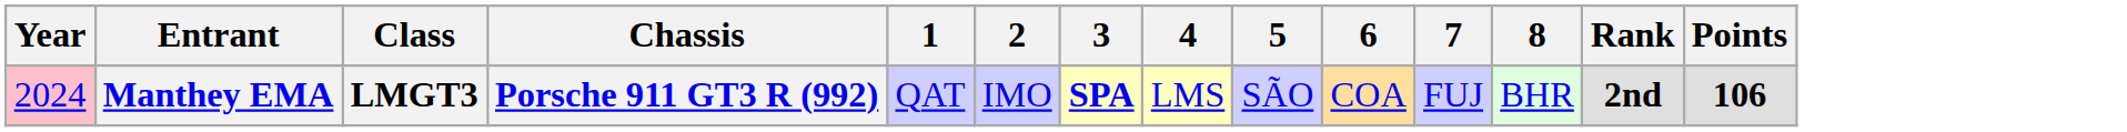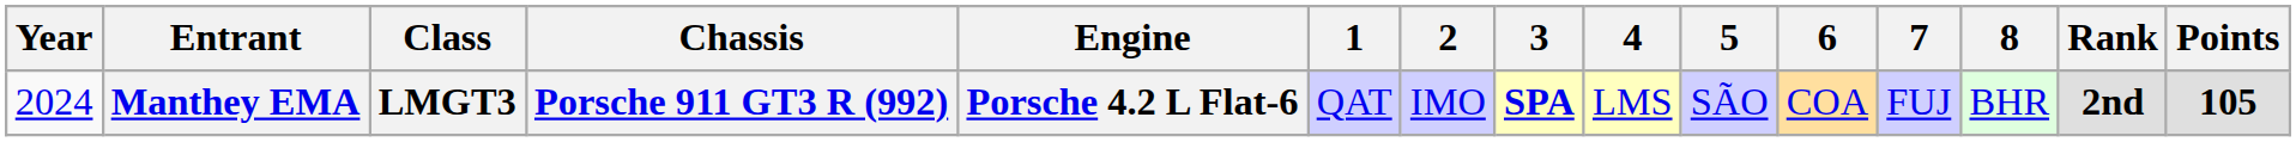+ column: Engine | Porsche 4.2 L Flat-6
Manthey EMA | Year: pink background -> no background
Manthey EMA | Points: 106 -> 105
